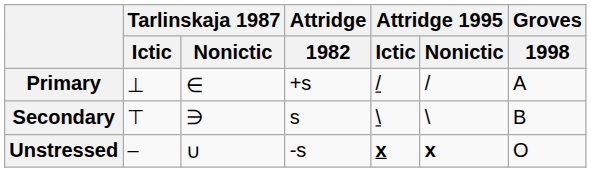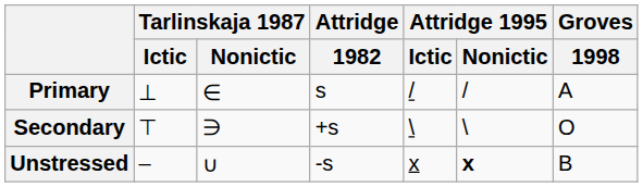Primary | Attridge / 1982: +s -> s
Secondary | Attridge / 1982: s -> +s
Secondary | Groves / 1998: B -> O
Unstressed | Attridge 1995 / Ictic: bold -> normal
Unstressed | Groves / 1998: O -> B
